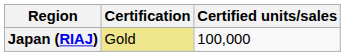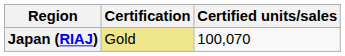Japan (RIAJ) | Certified units/sales: 100,000 -> 100,070
